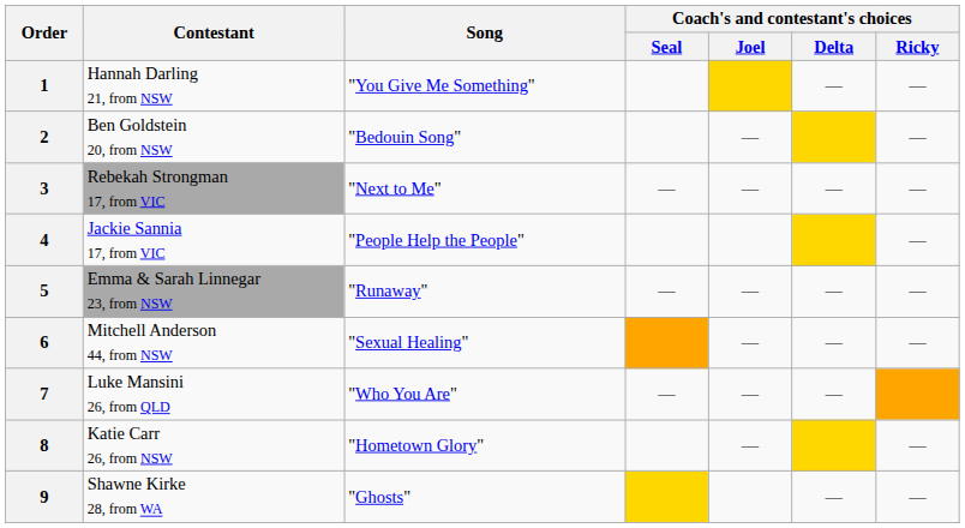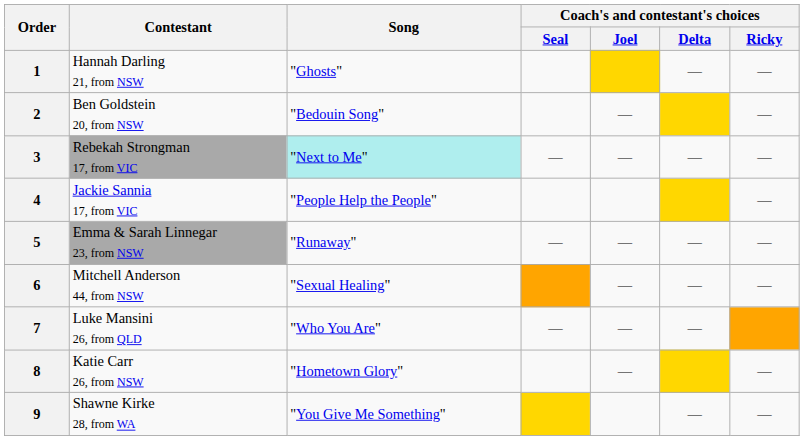1 | Song: "You Give Me Something" -> "Ghosts"
3 | Song: no background -> paleturquoise background
9 | Song: "Ghosts" -> "You Give Me Something"
